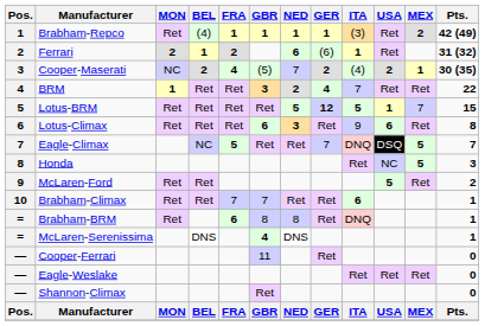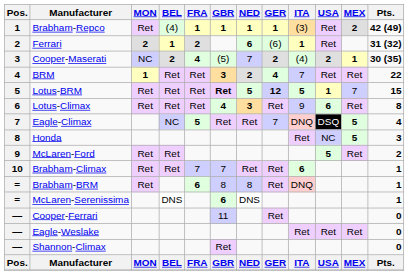Lotus-BRM | GBR: normal -> bold
Lotus-Climax | GBR: 6 -> 4
Eagle-Climax | Pts.: 7 -> 4
McLaren-Serenissima | GBR: 4 -> 6
